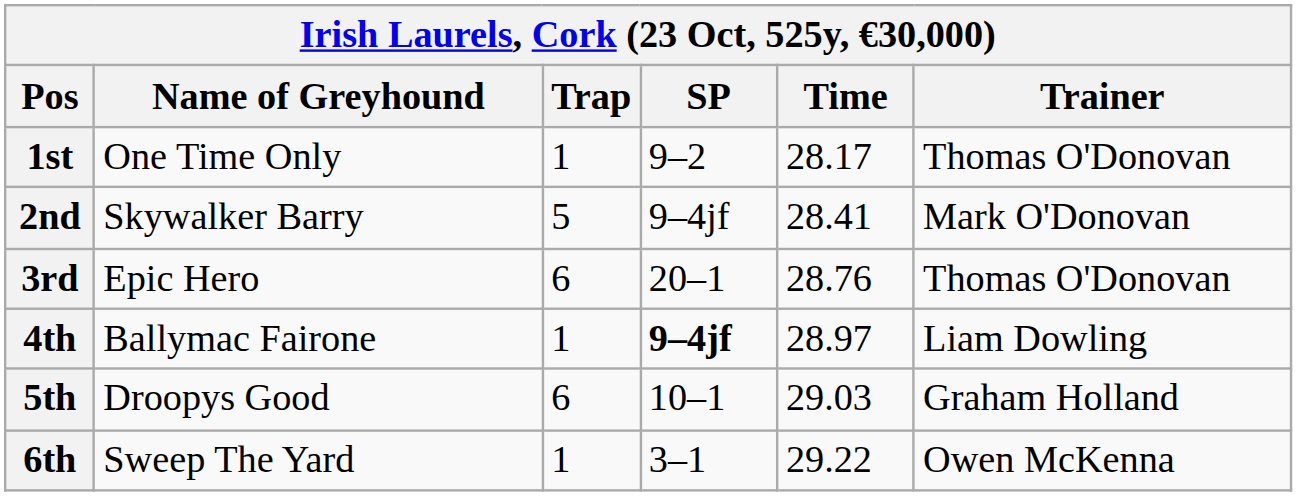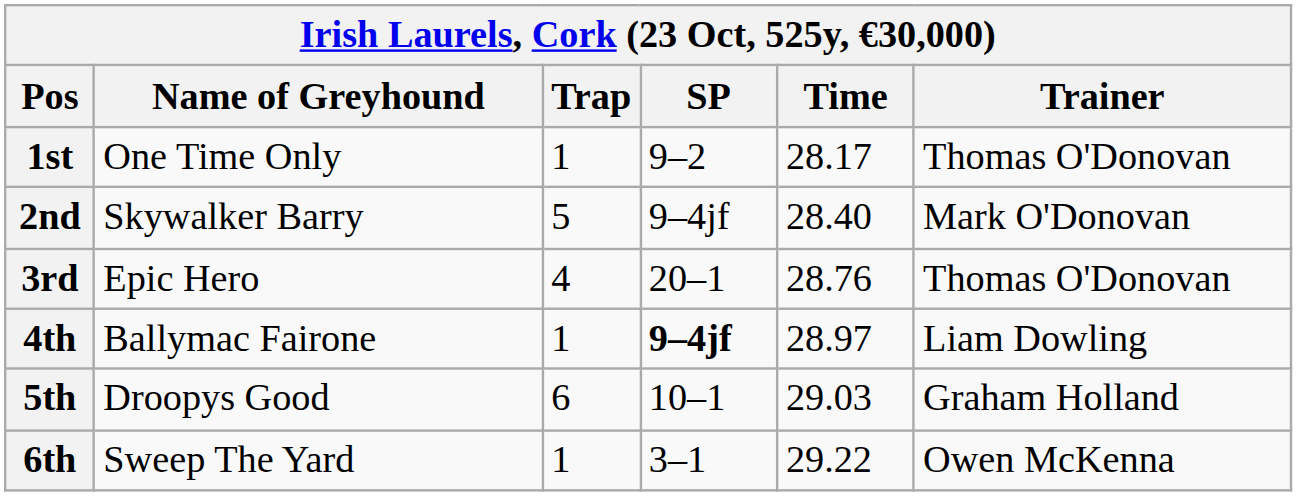2nd | Time: 28.41 -> 28.40
3rd | Trap: 6 -> 4
